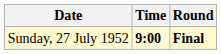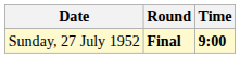columns swapped: Time <-> Round
